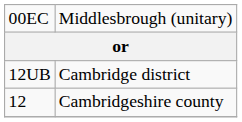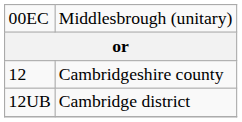rows swapped: 12 <-> 12UB
